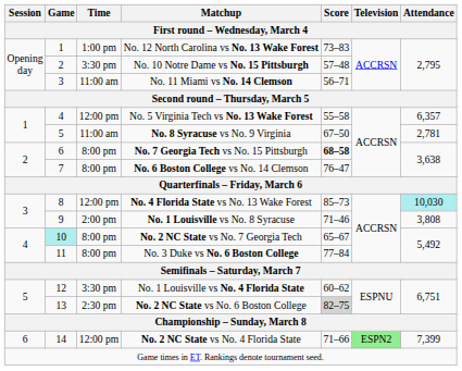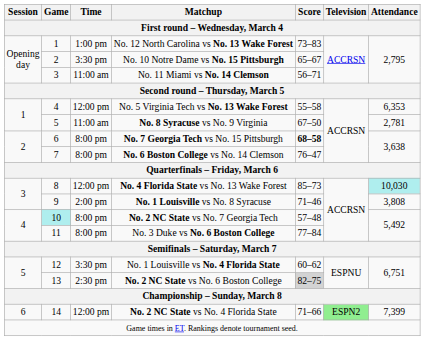No. 10 Notre Dame vs No. 15 Pittsburgh | Score: 57–48 -> 65–67
No. 5 Virginia Tech vs No. 13 Wake Forest | Attendance: 6,357 -> 6,353
No. 2 NC State vs No. 7 Georgia Tech | Score: 65–67 -> 57–48
